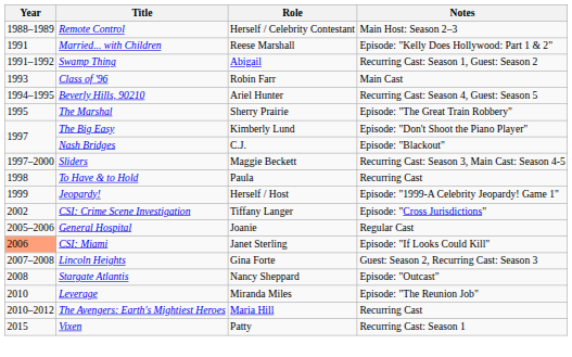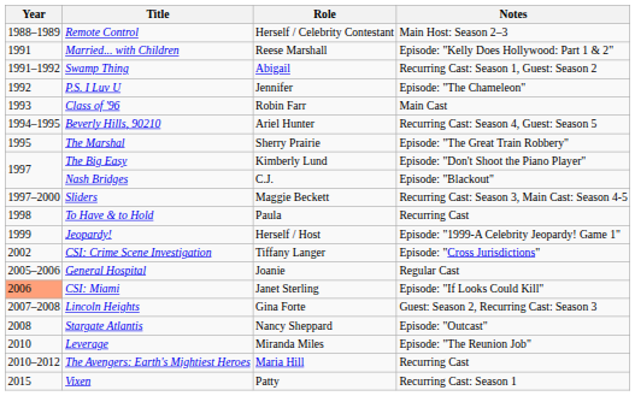+ row: 1992 | P.S. I Luv U | Jennifer | Episode: "The Chameleon"
